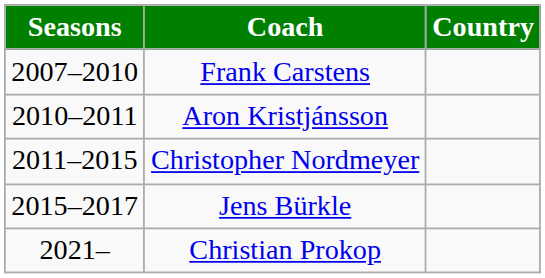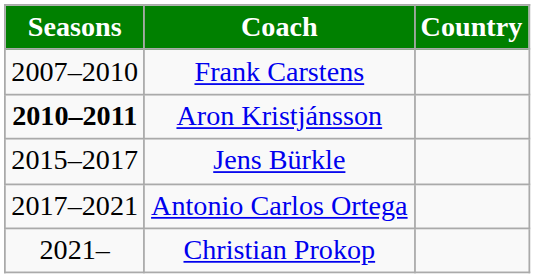Aron Kristjánsson | Seasons: normal -> bold
- row: 2011–2015 | Christopher Nordmeyer
+ row: 2017–2021 | Antonio Carlos Ortega
